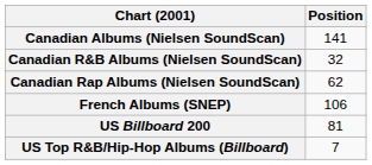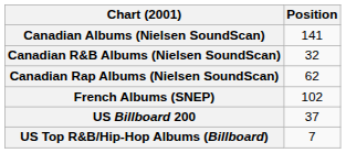French Albums (SNEP) | Position: 106 -> 102
US Billboard 200 | Position: 81 -> 37
